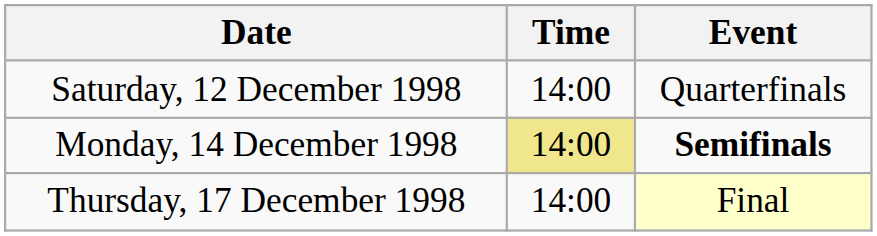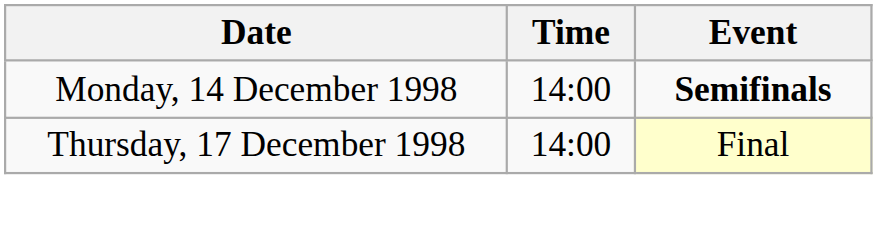- row: Saturday, 12 December 1998 | 14:00 | Quarterfinals
Monday, 14 December 1998 | Time: khaki background -> no background
